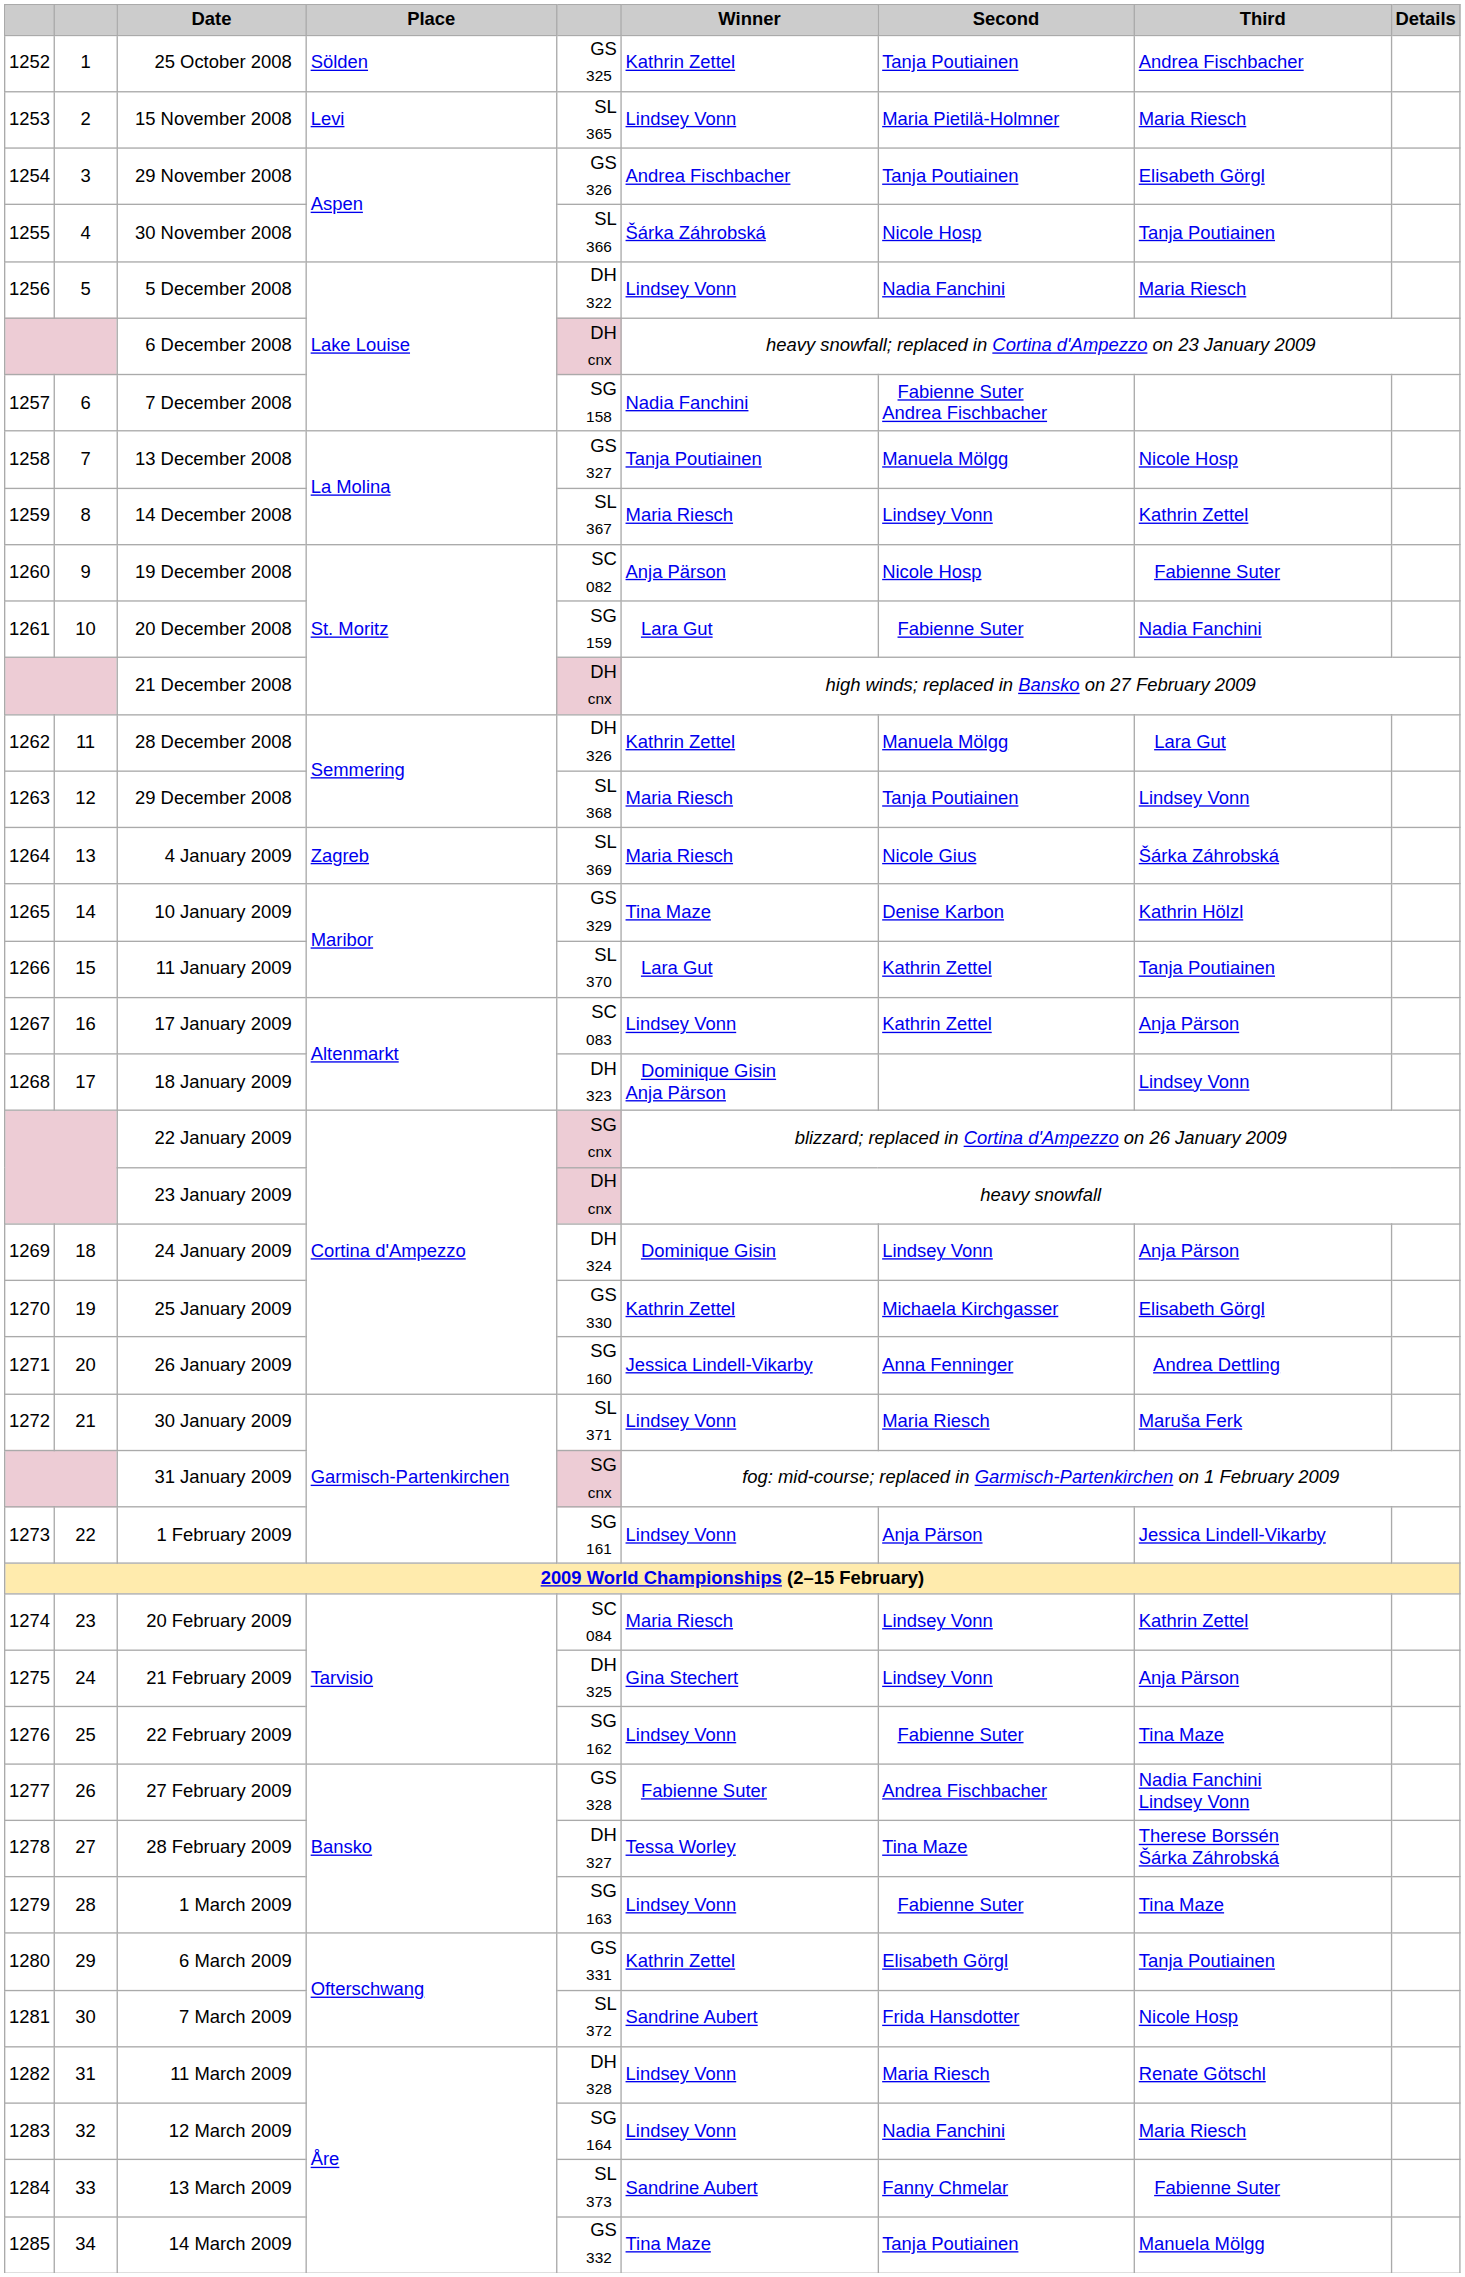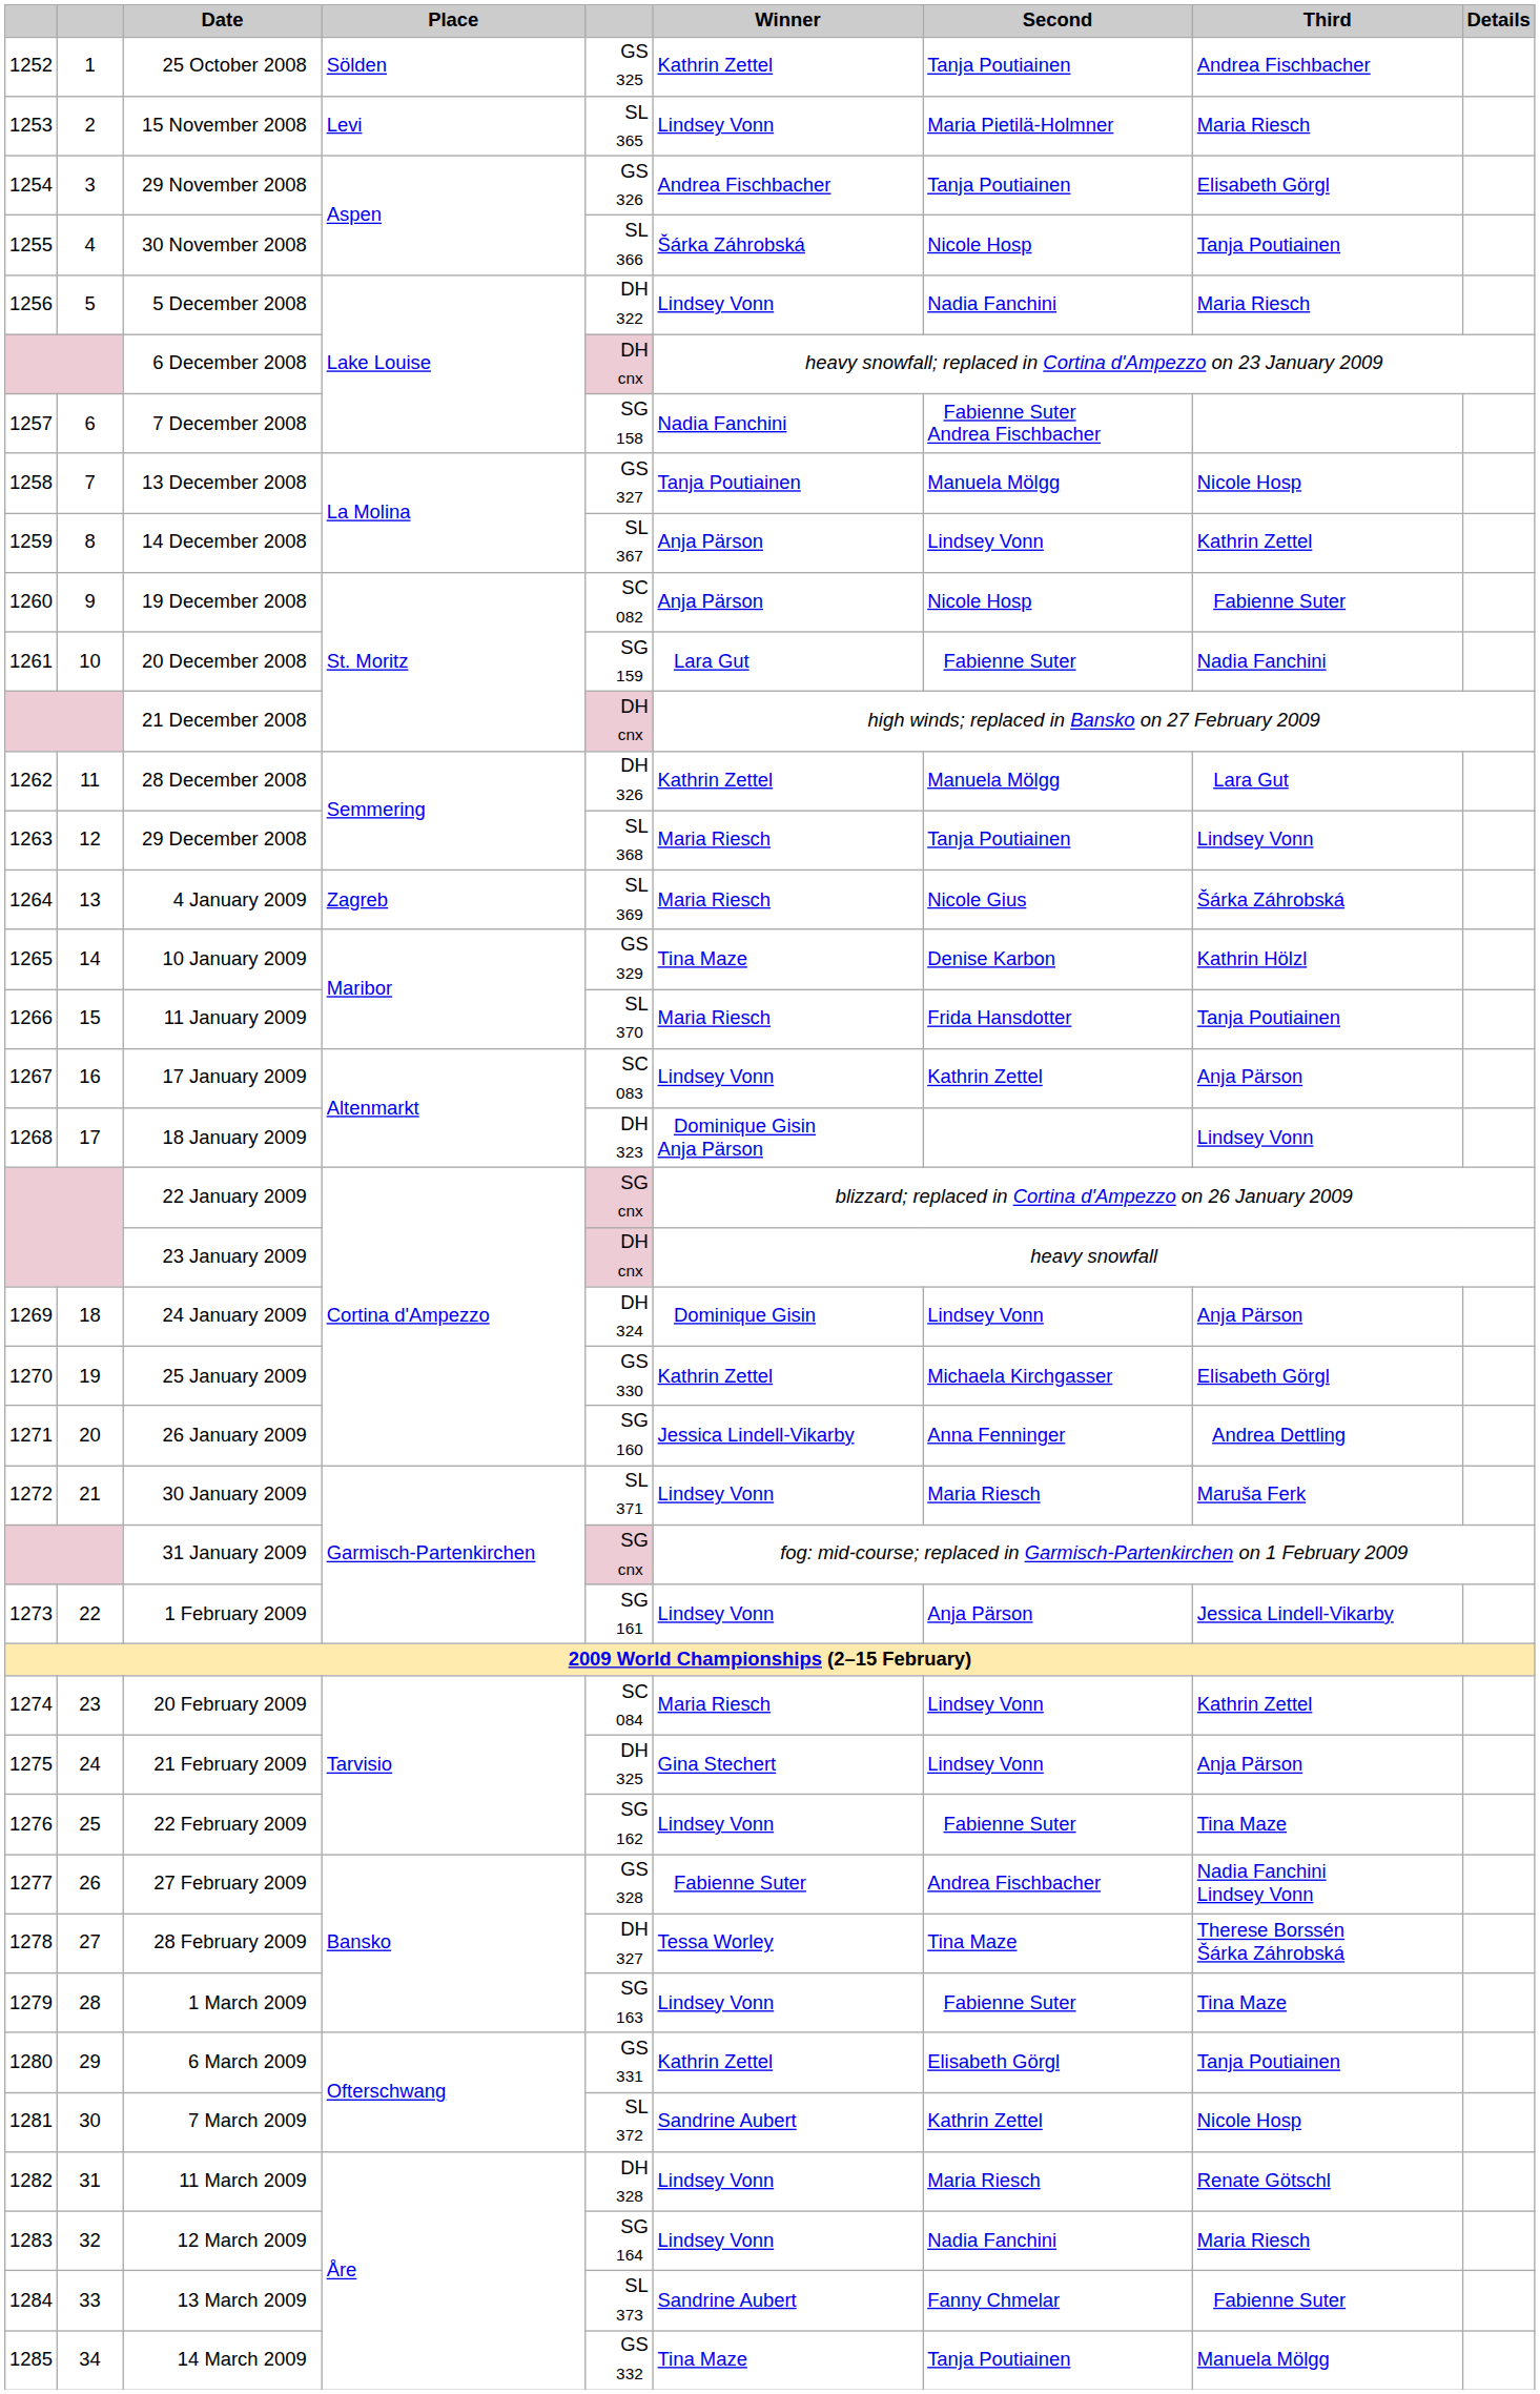14 December 2008 | Winner: Maria Riesch -> Anja Pärson
11 January 2009 | Winner: Lara Gut -> Maria Riesch
11 January 2009 | Second: Kathrin Zettel -> Frida Hansdotter
7 March 2009 | Second: Frida Hansdotter -> Kathrin Zettel
